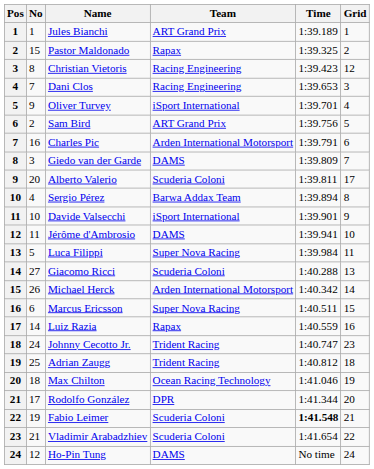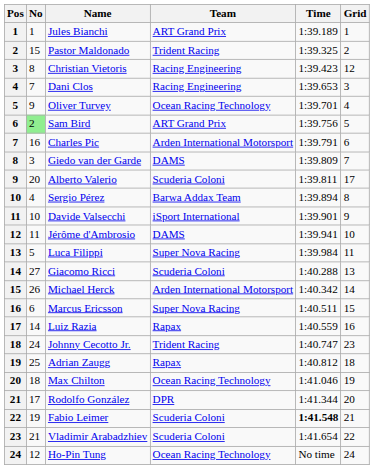Pastor Maldonado | Team: Rapax -> Trident Racing
Oliver Turvey | Team: iSport International -> Ocean Racing Technology
Sam Bird | No: no background -> lightgreen background
Adrian Zaugg | Team: Trident Racing -> Rapax
Ho-Pin Tung | Team: DAMS -> Ocean Racing Technology
